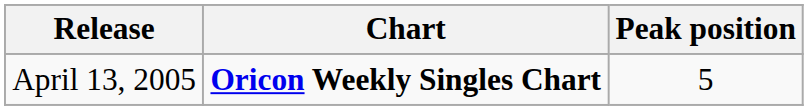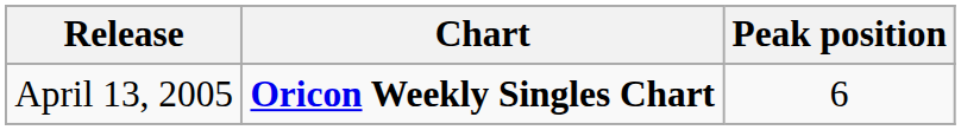April 13, 2005 | Peak position: 5 -> 6
